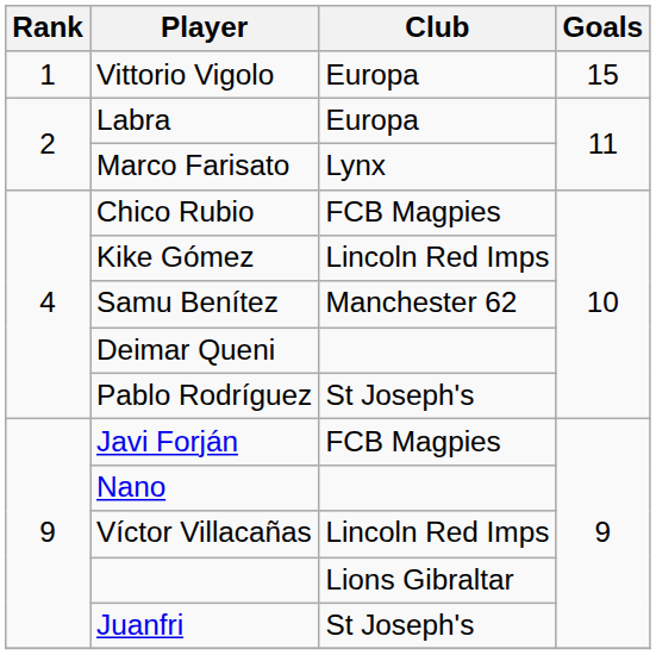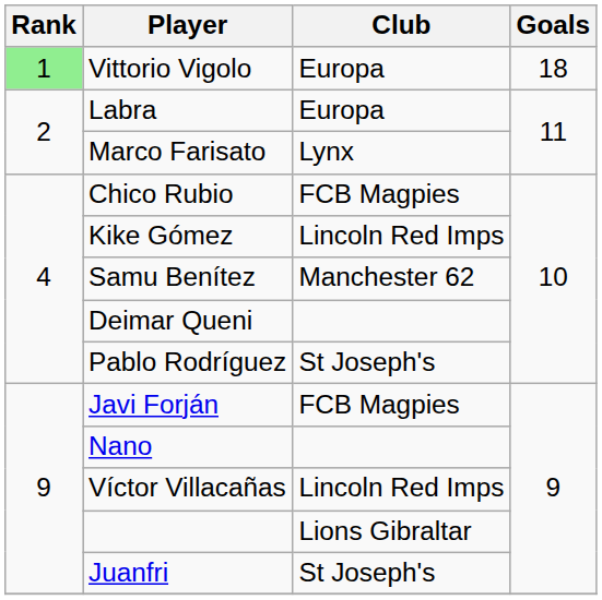Vittorio Vigolo | Rank: no background -> lightgreen background
Vittorio Vigolo | Goals: 15 -> 18
